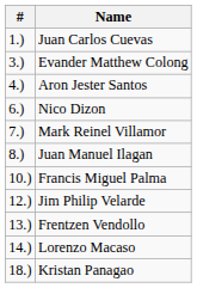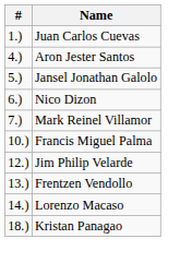- row: 3.) | Evander Matthew Colong
+ row: 5.) | Jansel Jonathan Galolo
- row: 8.) | Juan Manuel Ilagan
